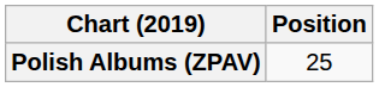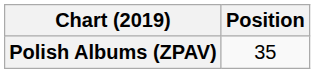Polish Albums (ZPAV) | Position: 25 -> 35
